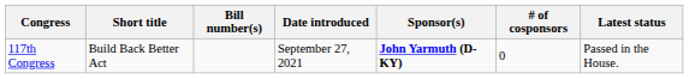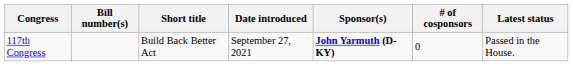columns swapped: Short title <-> Bill number(s)
